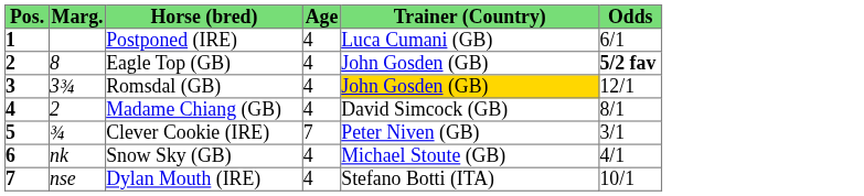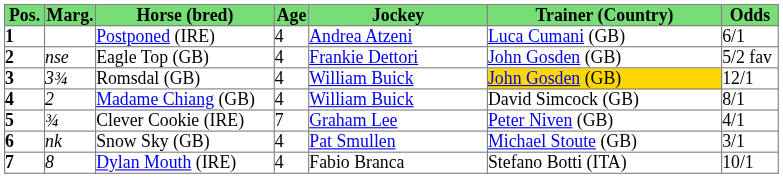+ column: Jockey | Andrea Atzeni | Frankie Dettori | William Buick | William Buick | Graham Lee | Pat Smullen | Fabio Branca
Eagle Top (GB) | Marg.: 8 -> nse
Eagle Top (GB) | Odds: bold -> normal
Clever Cookie (IRE) | Odds: 3/1 -> 4/1
Snow Sky (GB) | Odds: 4/1 -> 3/1
Dylan Mouth (IRE) | Marg.: nse -> 8
